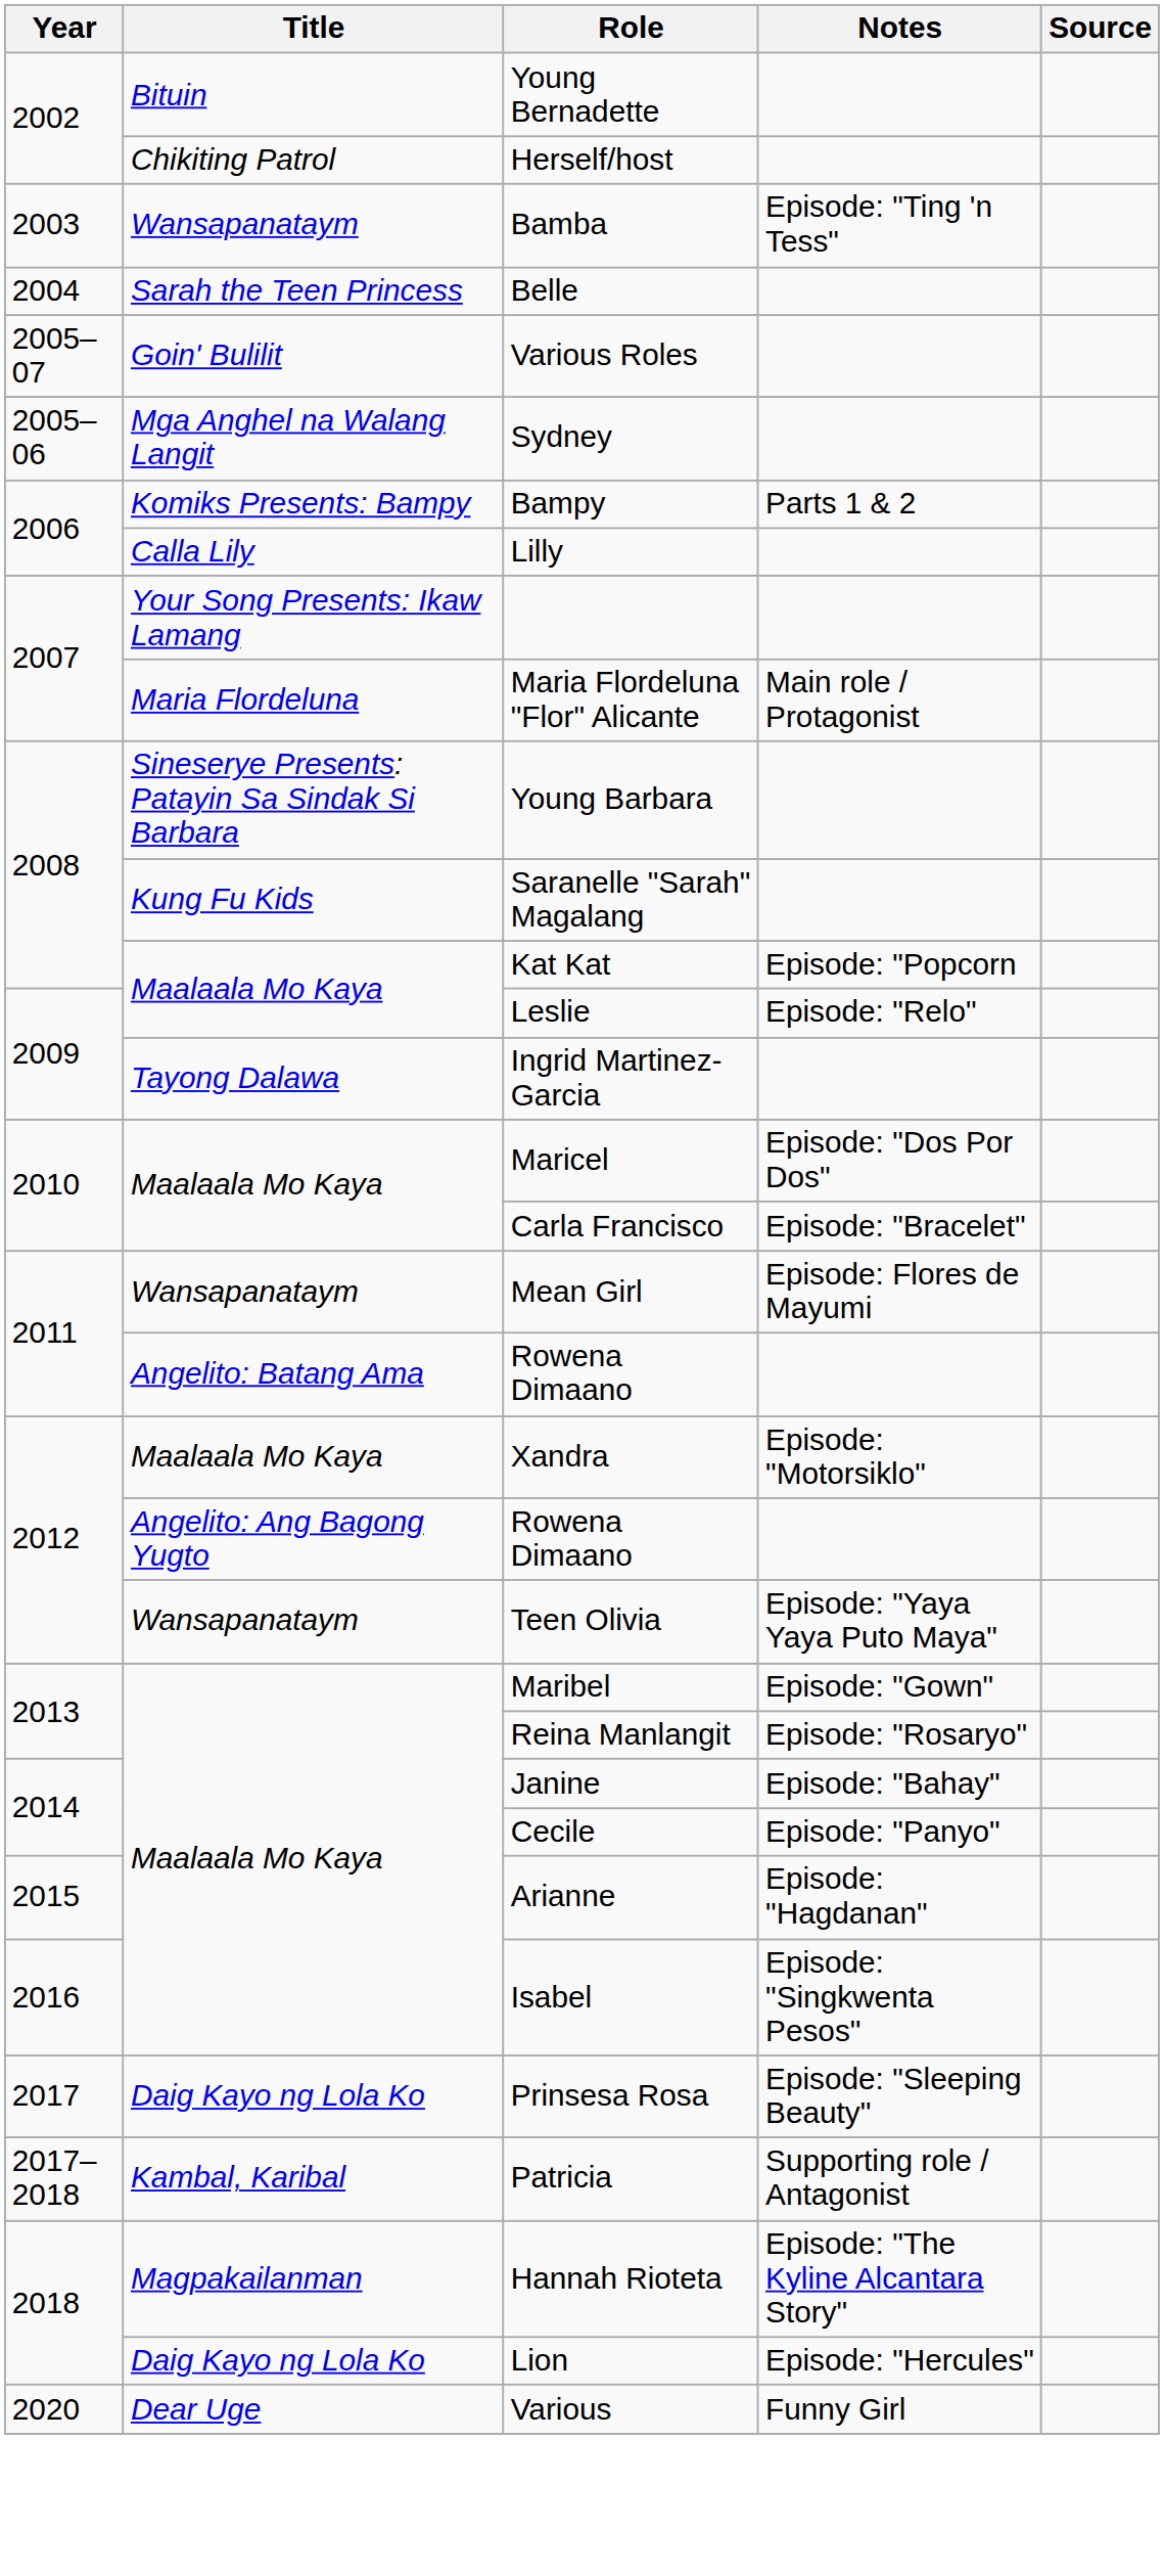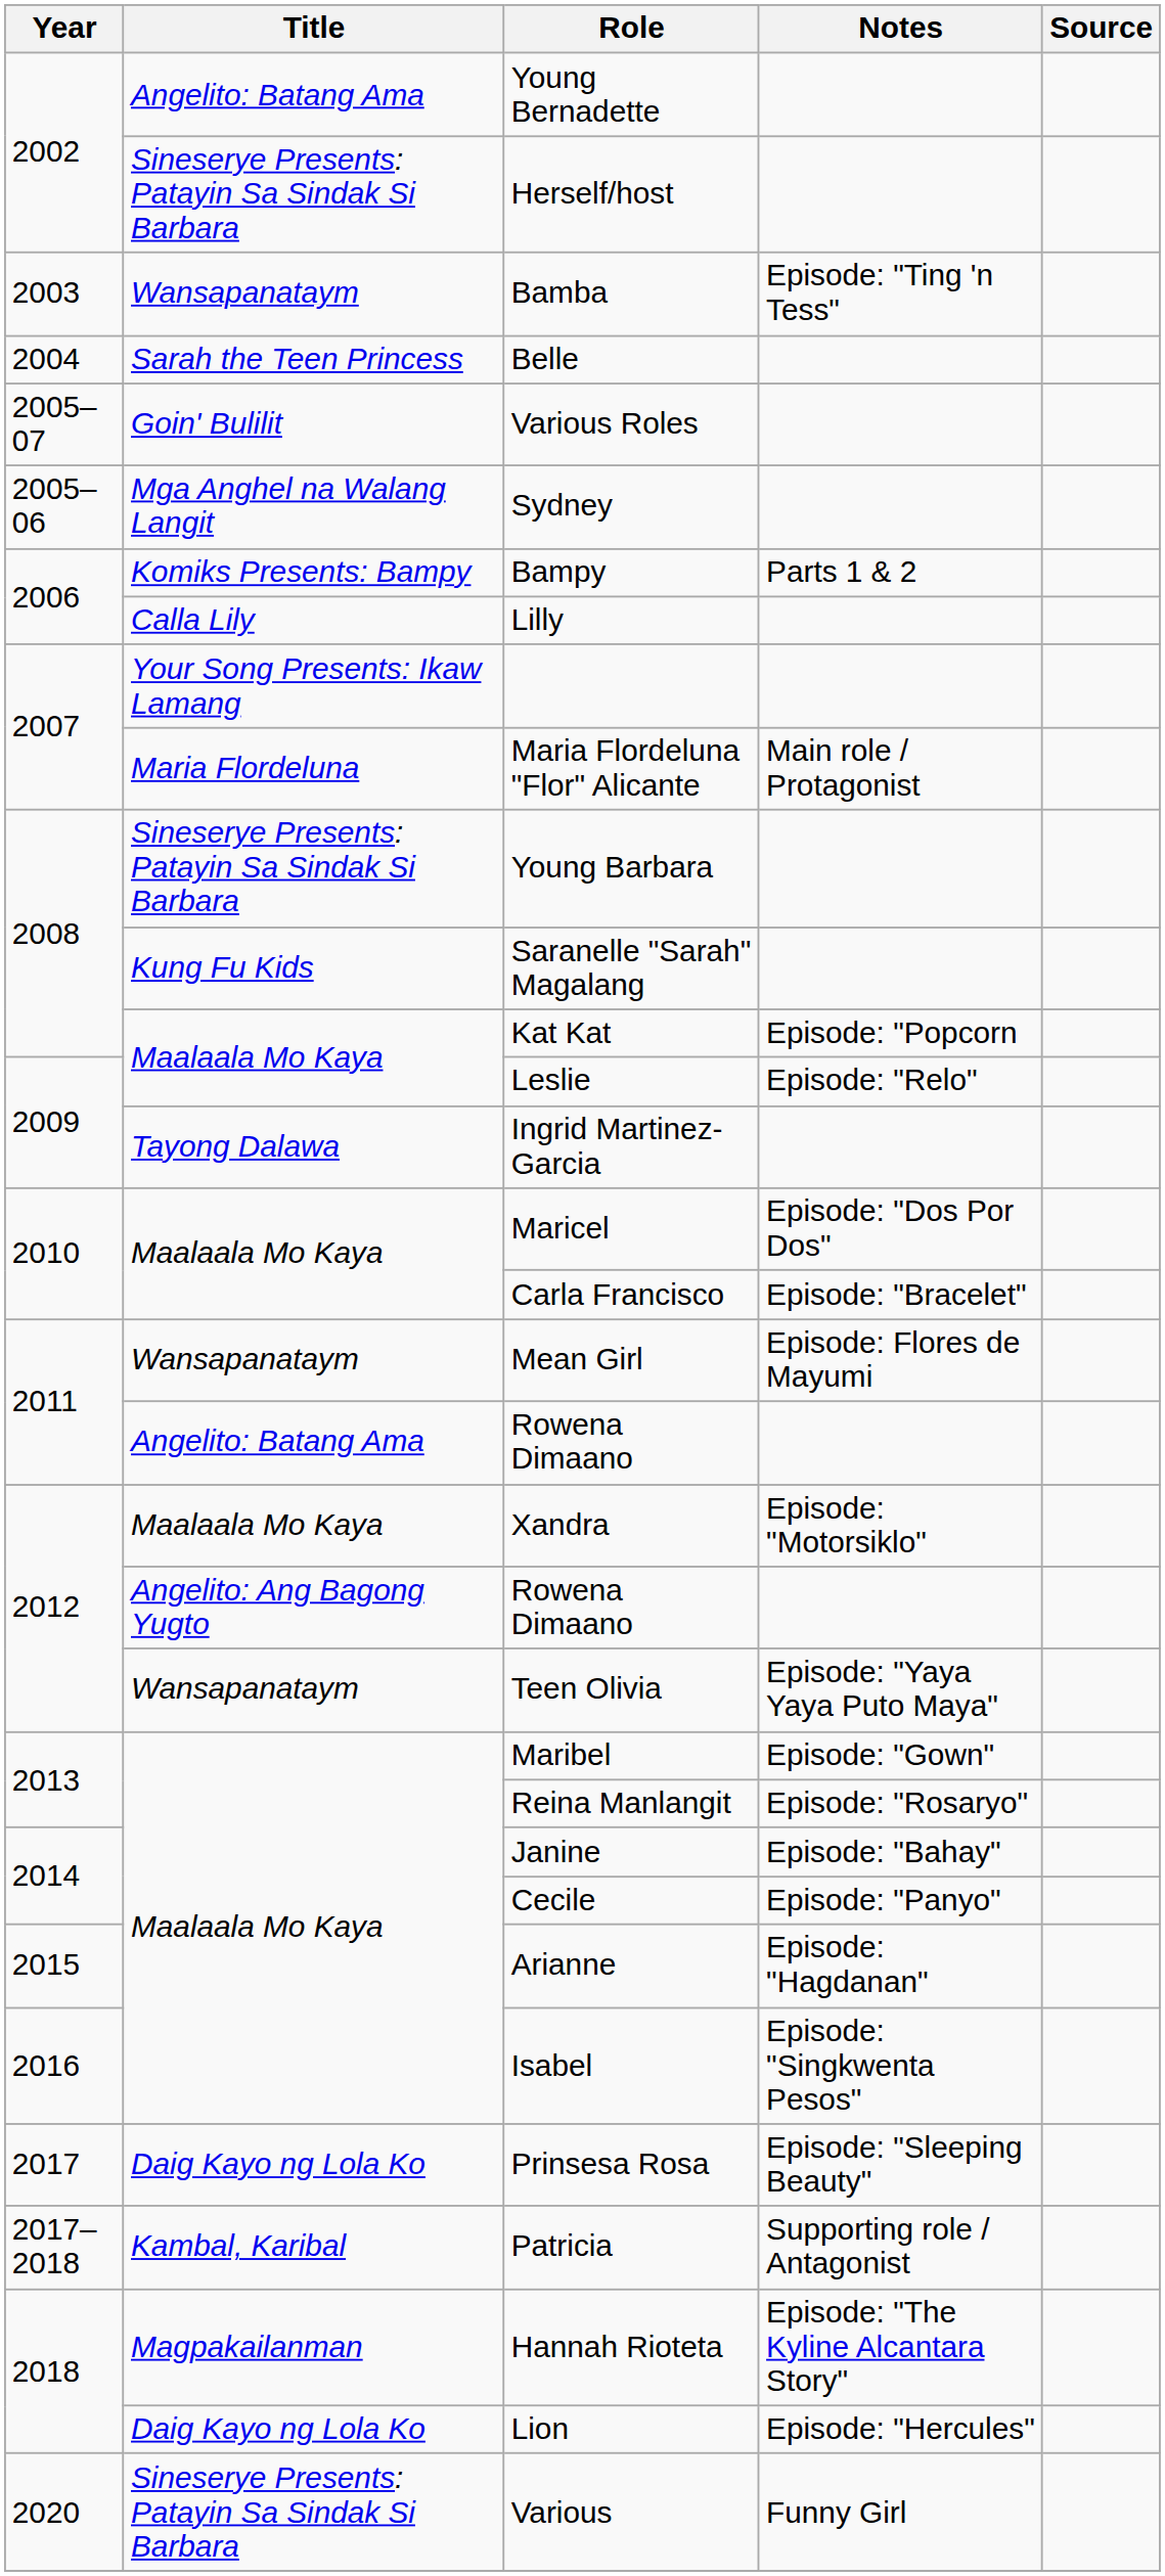Young Bernadette | Title: Bituin -> Angelito: Batang Ama
Herself/host | Title: Chikiting Patrol -> Sineserye Presents: Patayin Sa Sindak Si Barbara
Various | Title: Dear Uge -> Sineserye Presents: Patayin Sa Sindak Si Barbara
